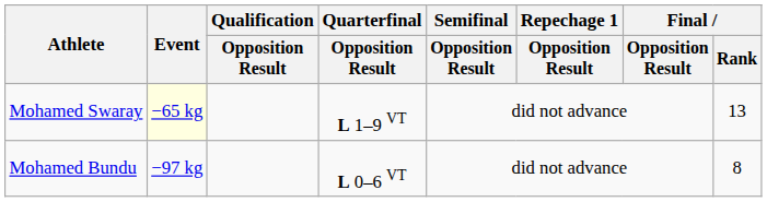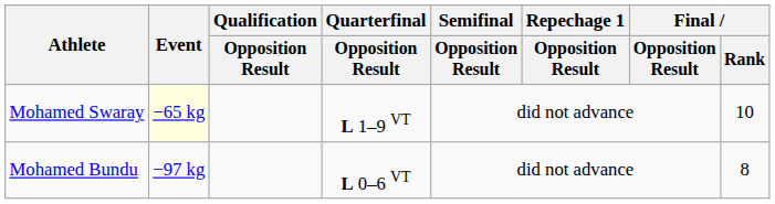Mohamed Swaray | Final / Rank: 13 -> 10
